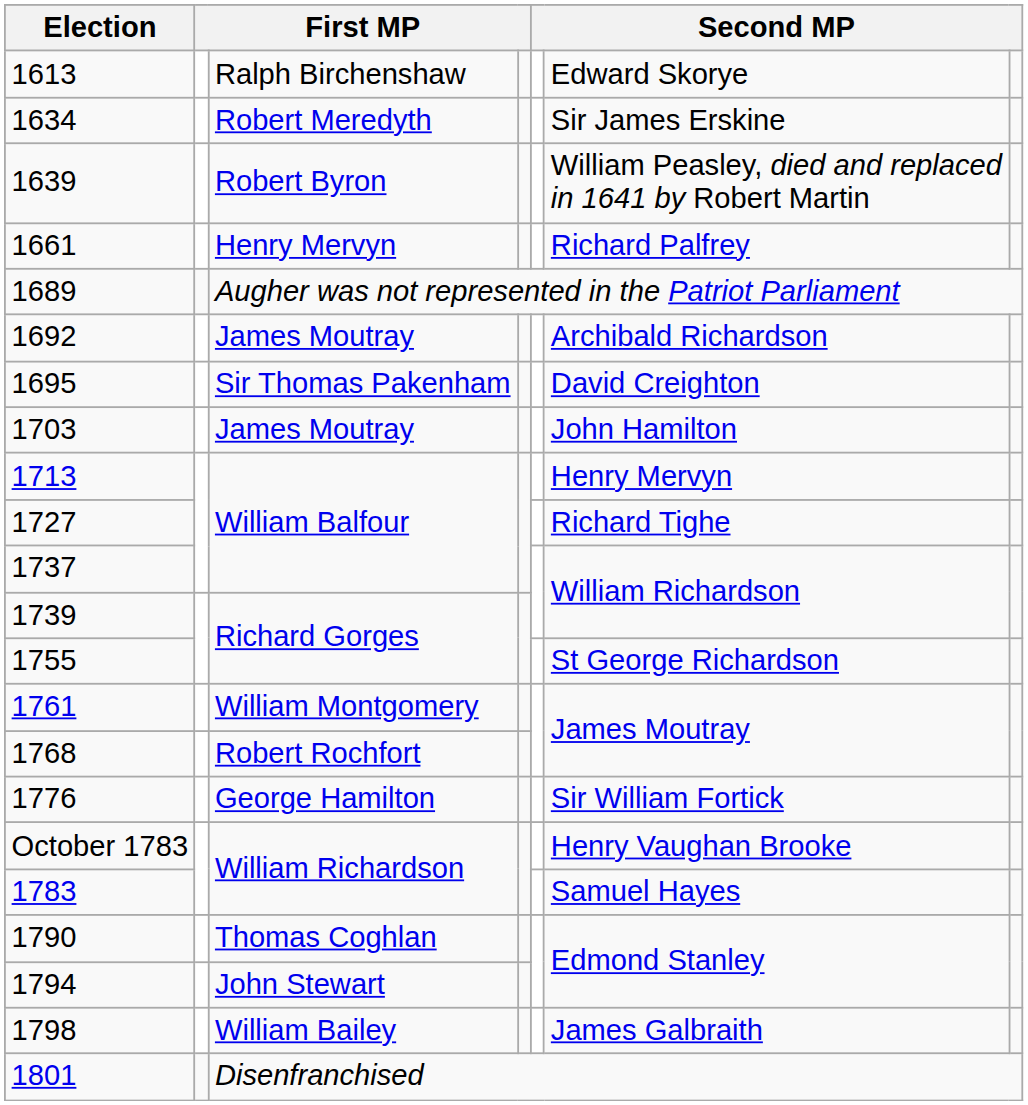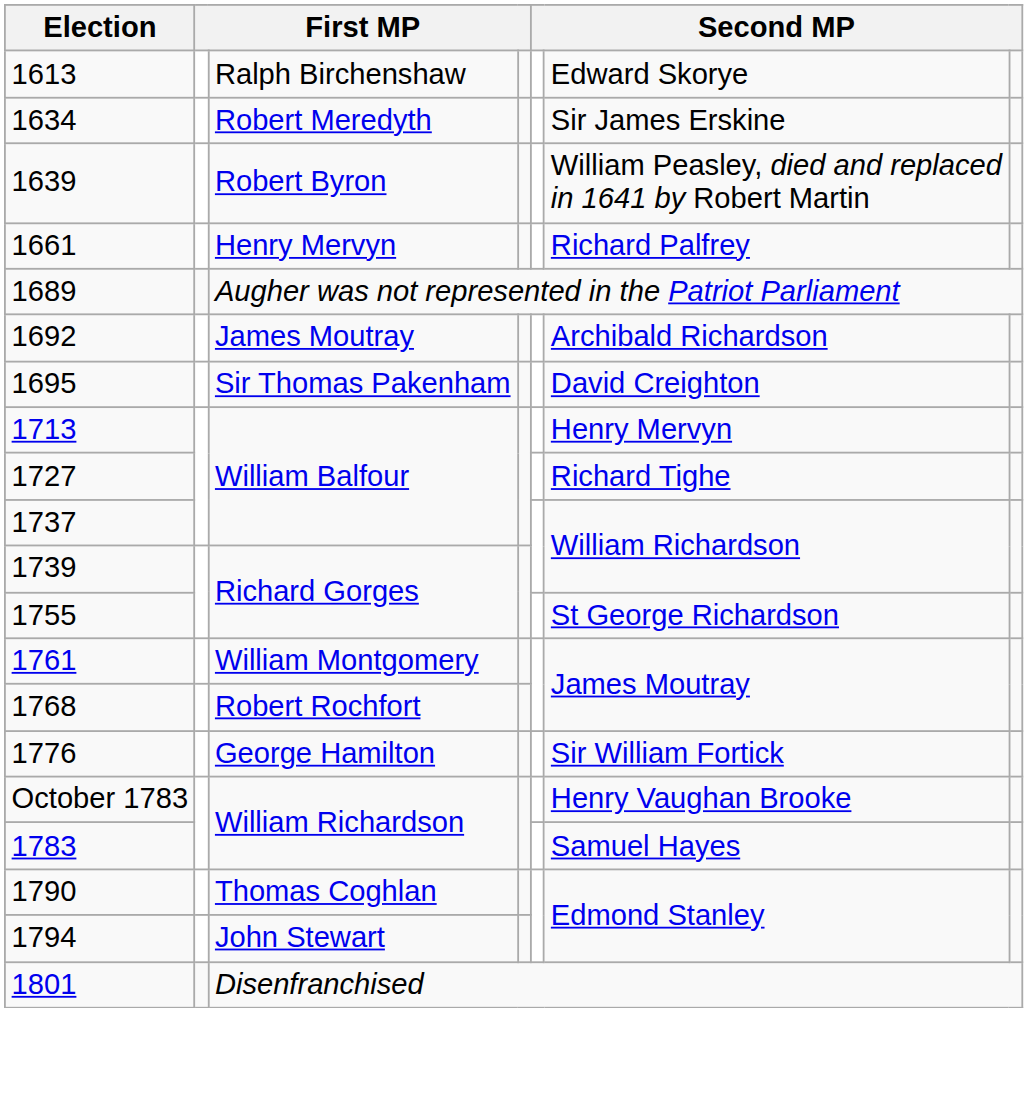- row: 1703 | James Moutray | John Hamilton
- row: 1798 | William Bailey | James Galbraith
